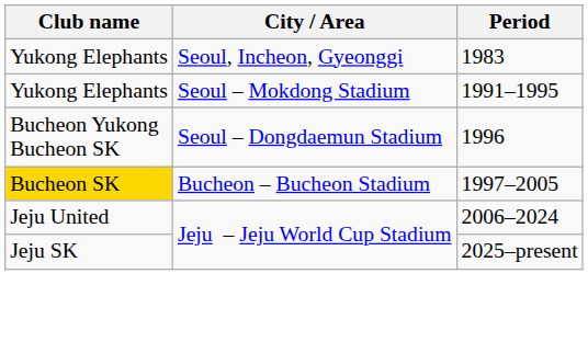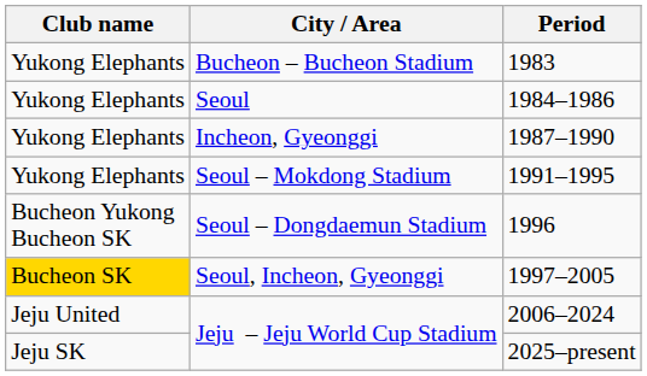1983 | City / Area: Seoul, Incheon, Gyeonggi -> Bucheon – Bucheon Stadium
+ row: Yukong Elephants | Seoul | 1984–1986
+ row: Yukong Elephants | Incheon, Gyeonggi | 1987–1990
1997–2005 | City / Area: Bucheon – Bucheon Stadium -> Seoul, Incheon, Gyeonggi
